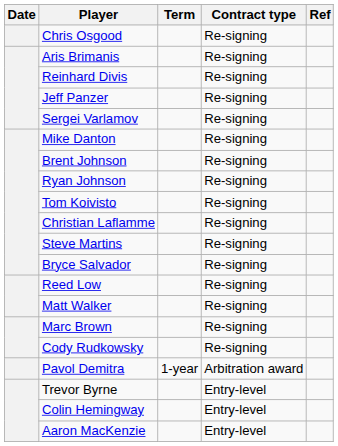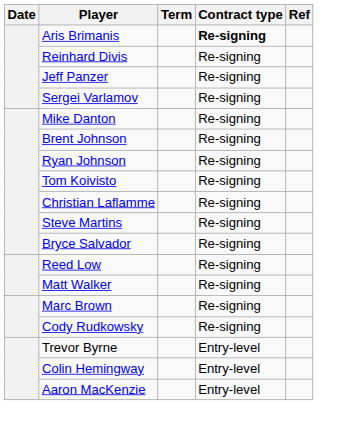- row: Chris Osgood | Re-signing
Aris Brimanis | Contract type: normal -> bold
- row: Pavol Demitra | 1-year | Arbitration award
